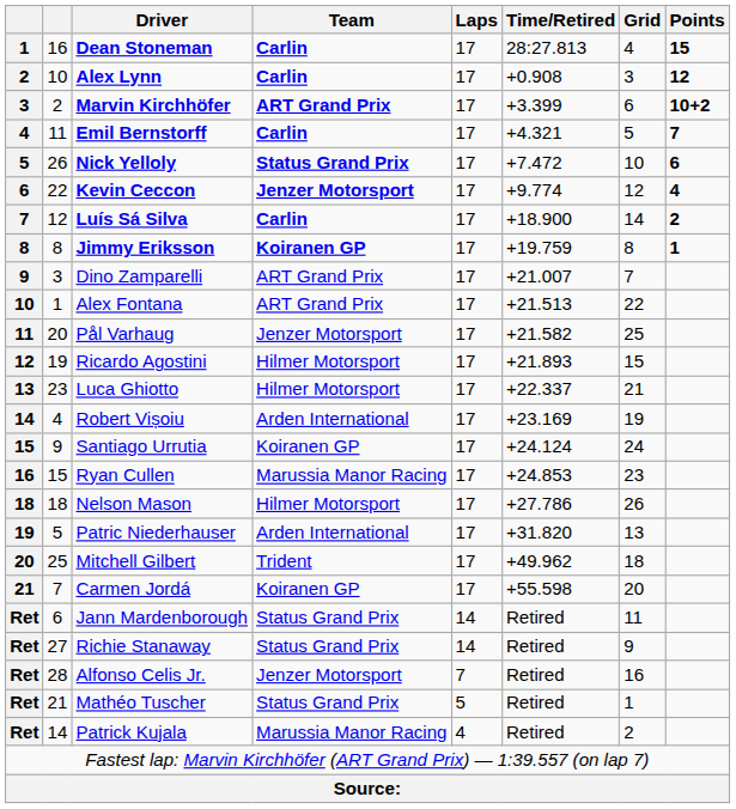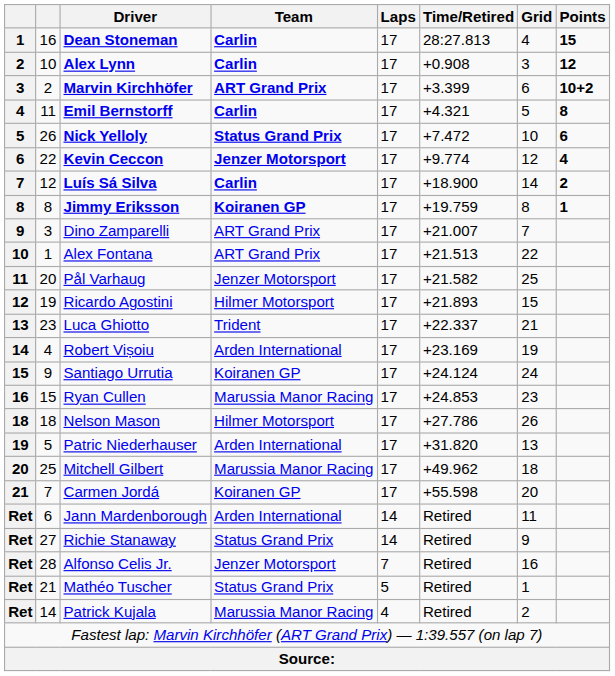Emil Bernstorff | Points: 7 -> 8
Luca Ghiotto | Team: Hilmer Motorsport -> Trident
Mitchell Gilbert | Team: Trident -> Marussia Manor Racing
Jann Mardenborough | Team: Status Grand Prix -> Arden International
